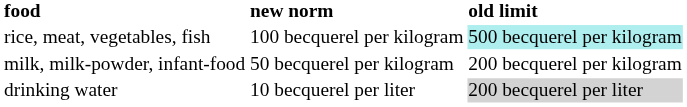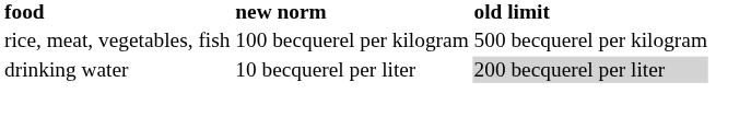rice, meat, vegetables, fish | old limit: paleturquoise background -> no background
- row: milk, milk-powder, infant-food | 50 becquerel per kilogram | 200 becquerel per kilogram
